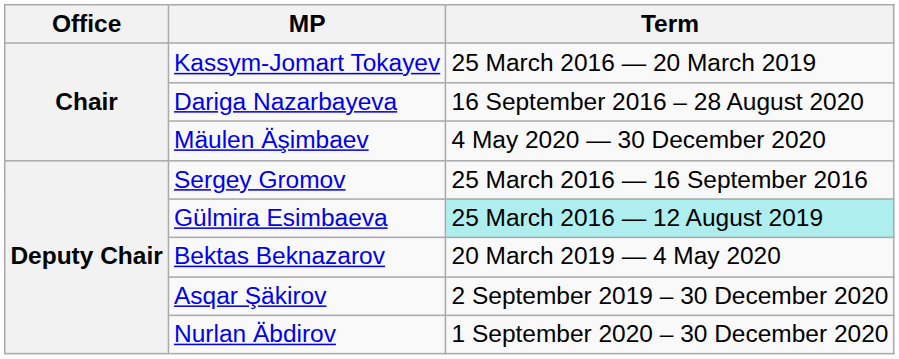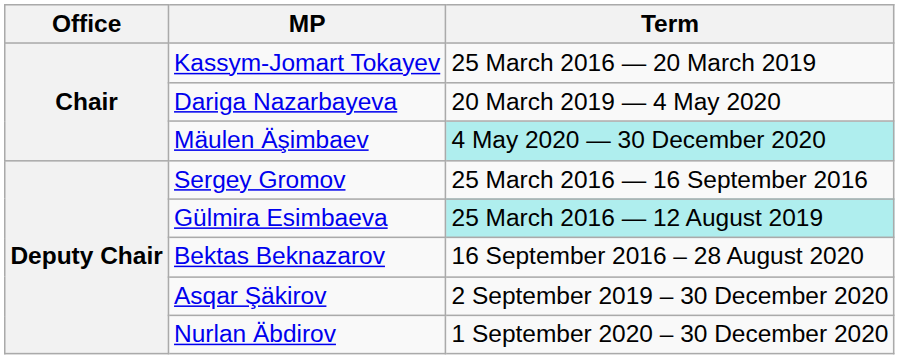Dariga Nazarbayeva | Term: 16 September 2016 – 28 August 2020 -> 20 March 2019 — 4 May 2020
Mäulen Äşimbaev | Term: no background -> paleturquoise background
Bektas Beknazarov | Term: 20 March 2019 — 4 May 2020 -> 16 September 2016 – 28 August 2020
